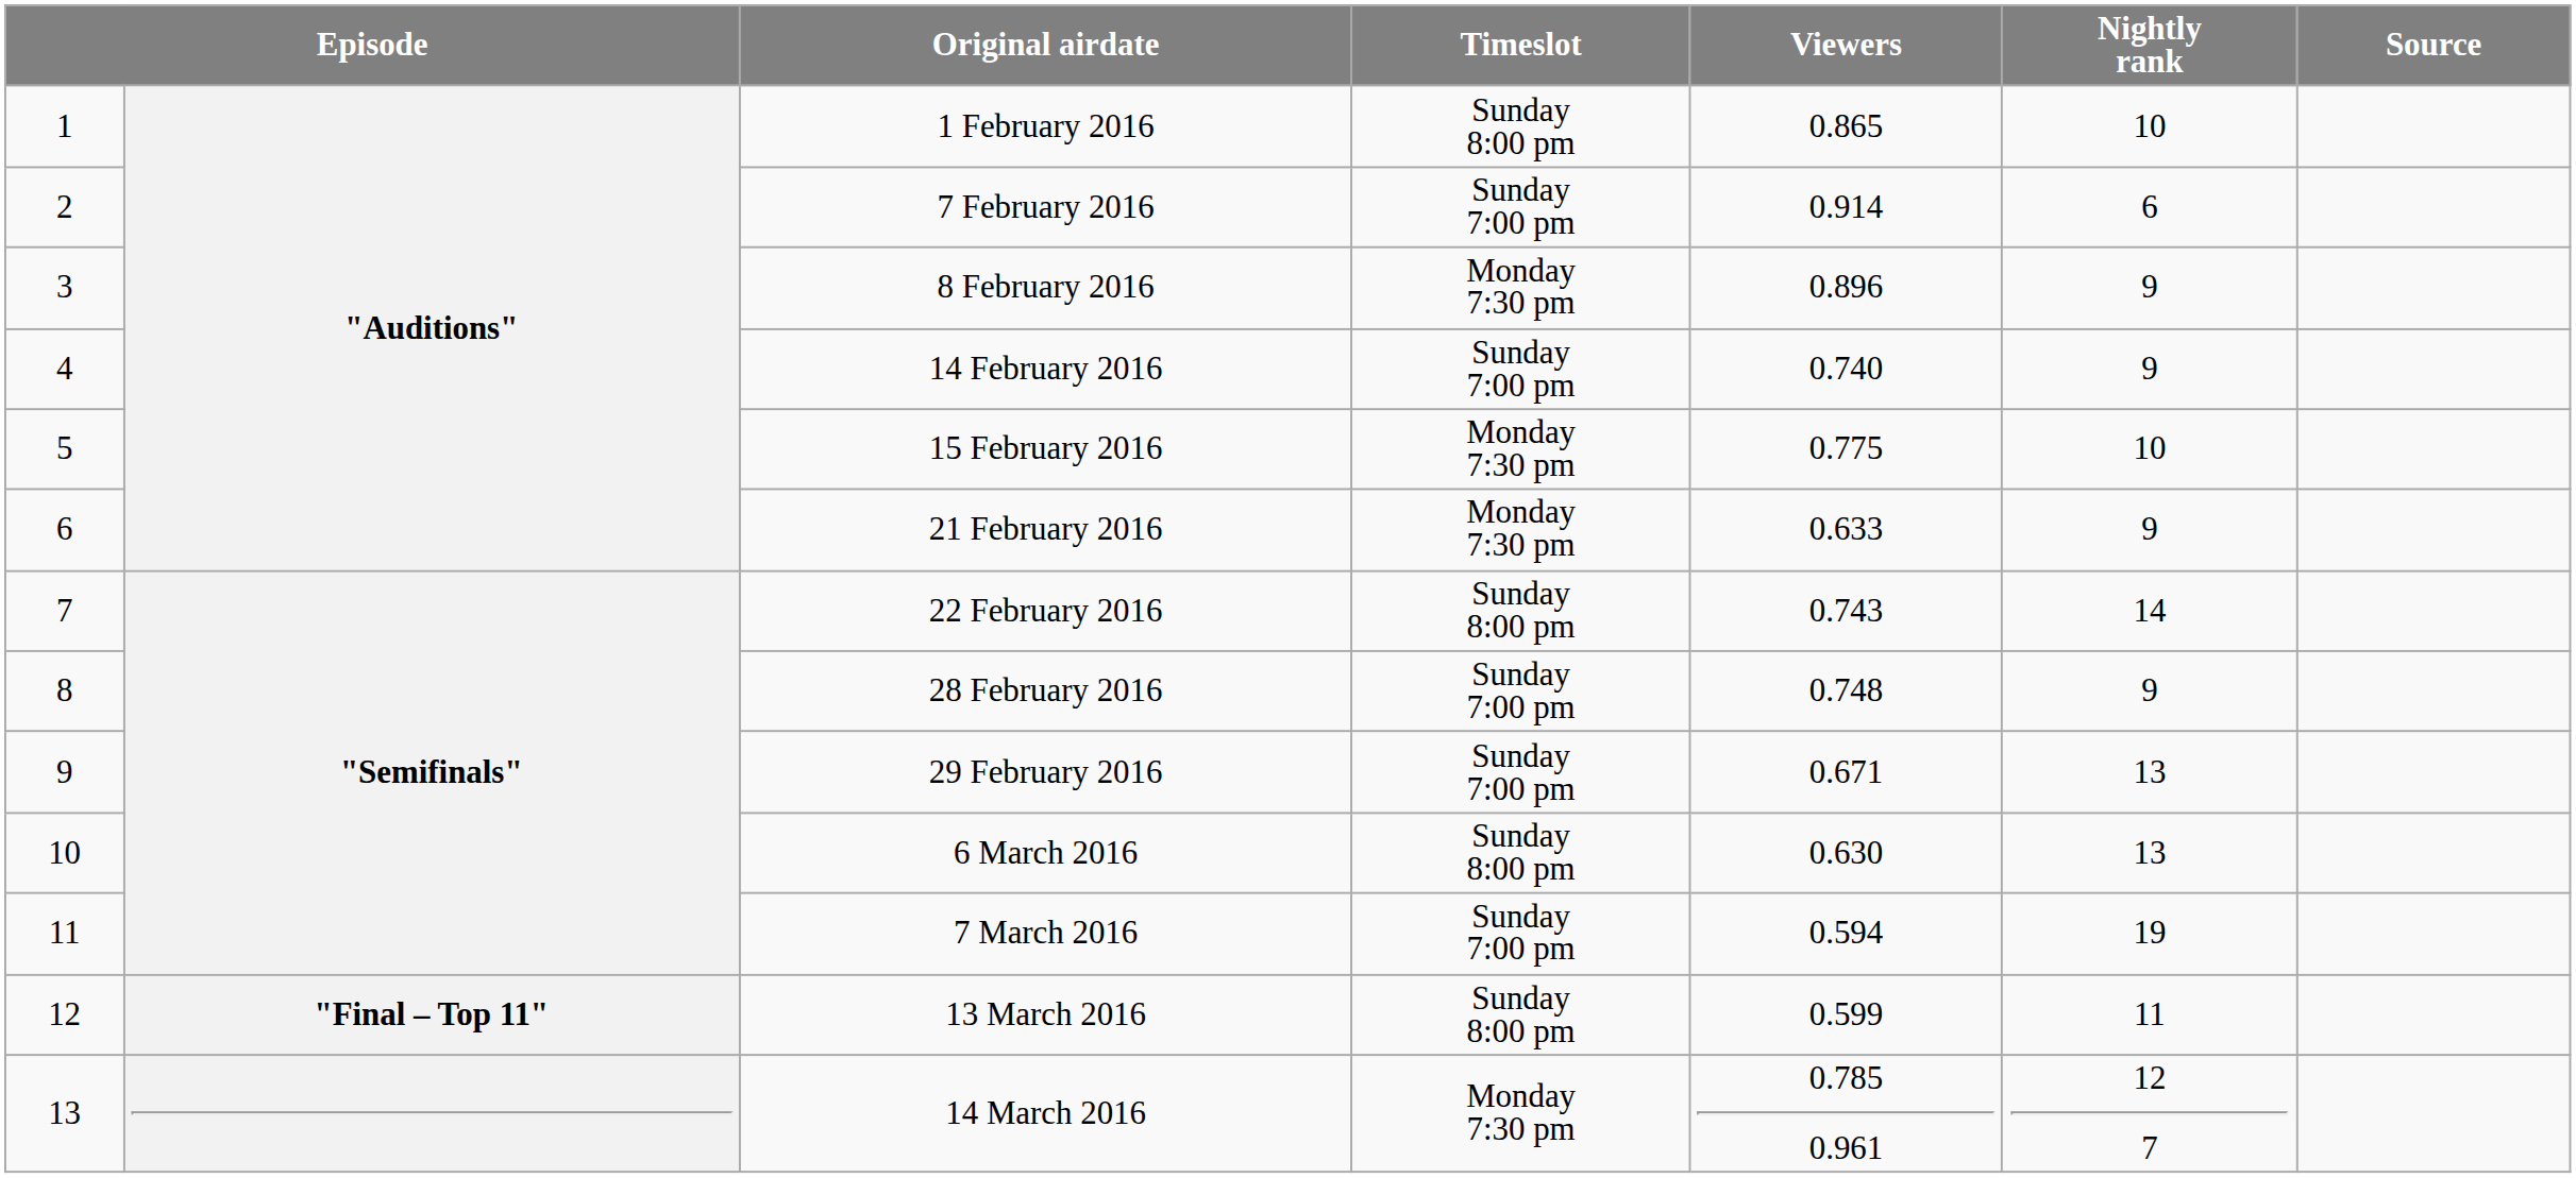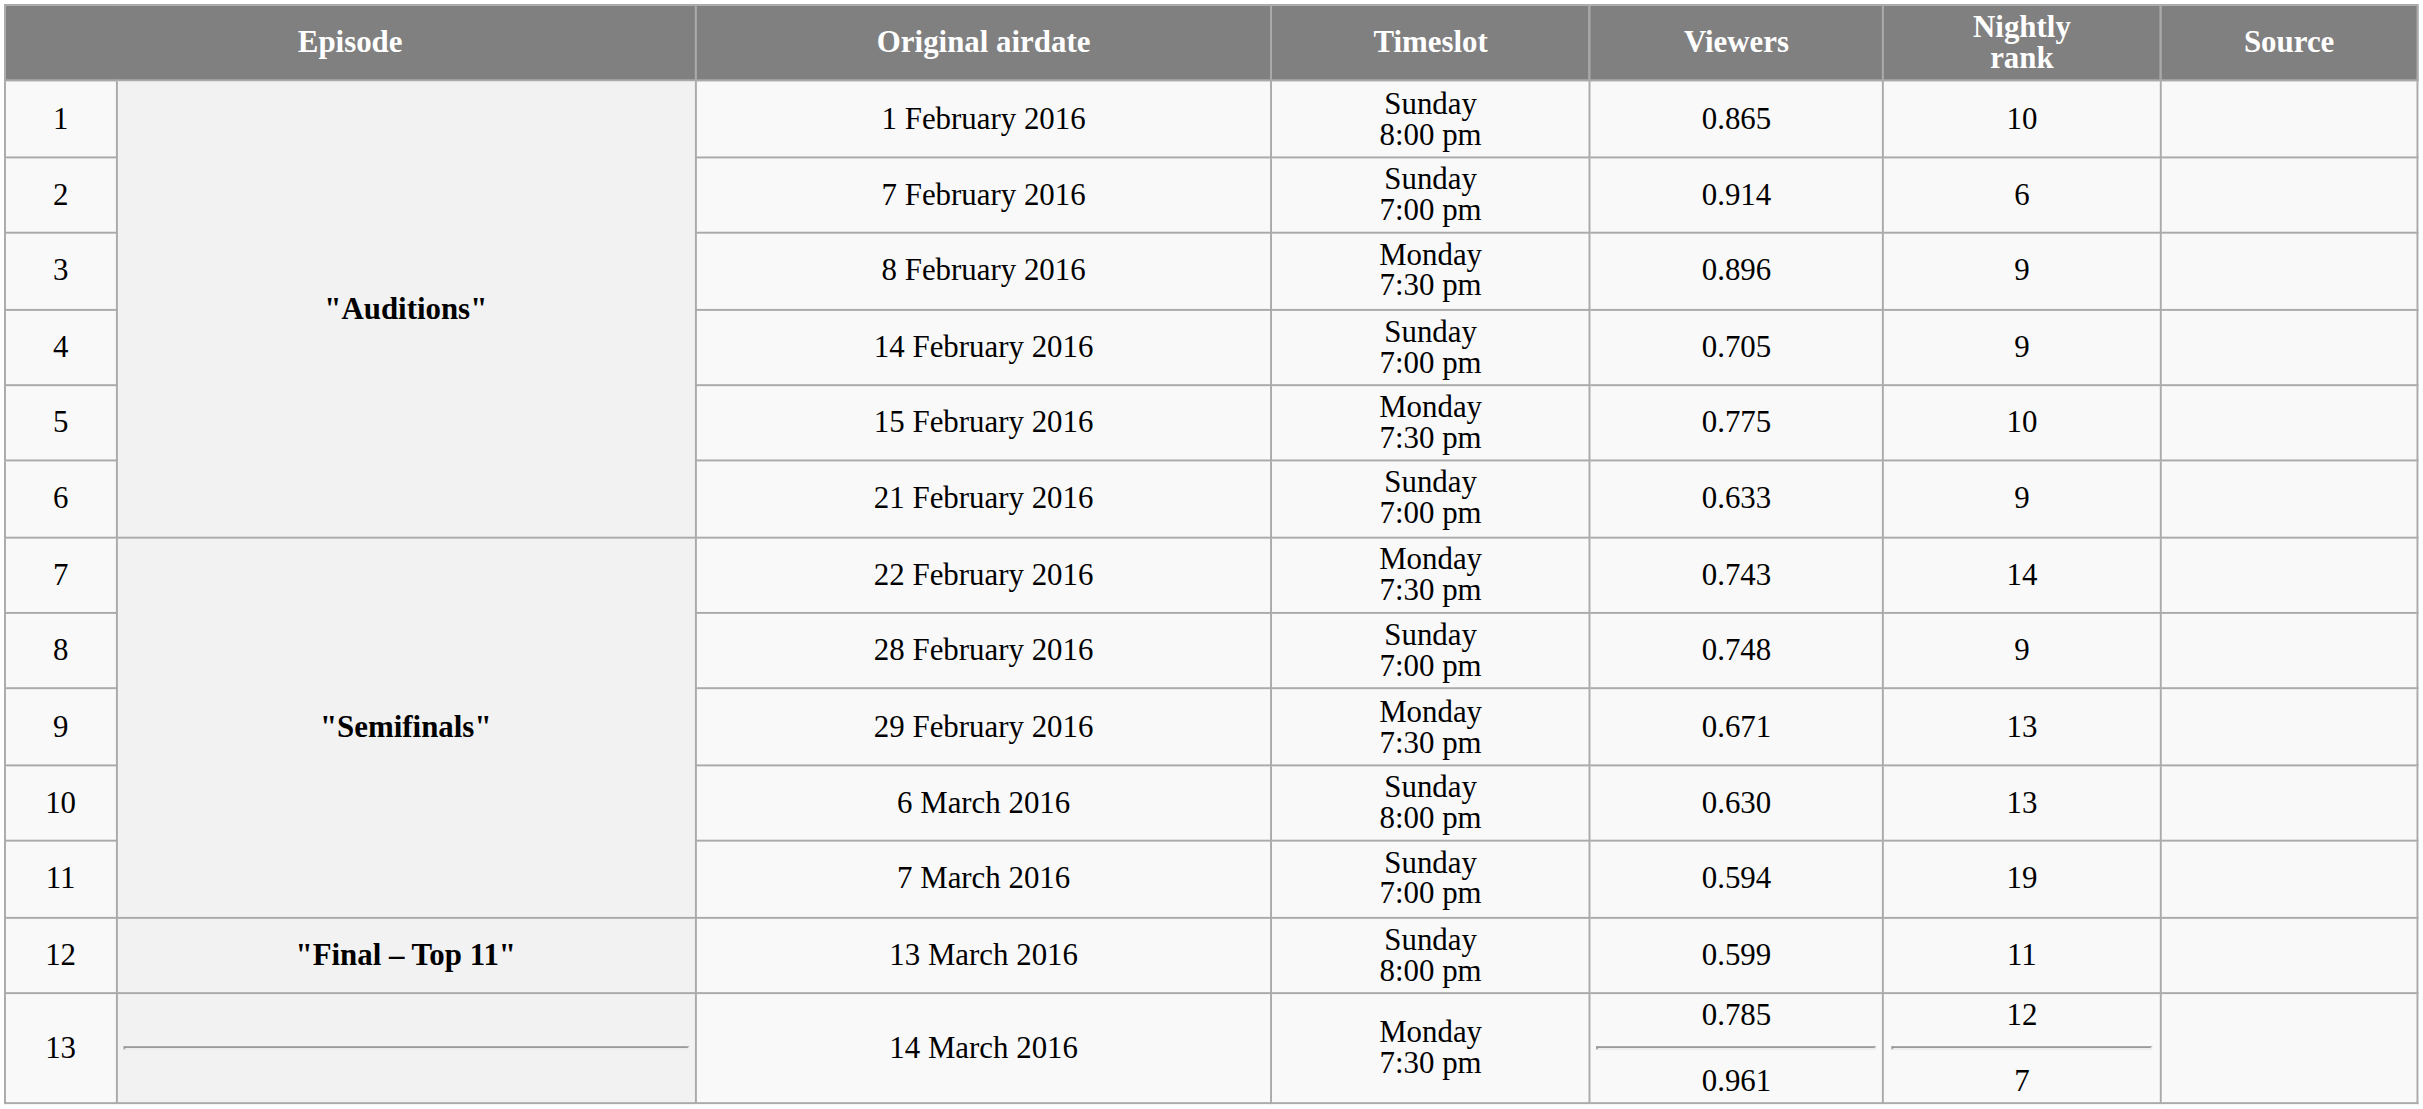14 February 2016 | Viewers: 0.740 -> 0.705
21 February 2016 | Timeslot: Monday 7:30 pm -> Sunday 7:00 pm
22 February 2016 | Timeslot: Sunday 8:00 pm -> Monday 7:30 pm
29 February 2016 | Timeslot: Sunday 7:00 pm -> Monday 7:30 pm
